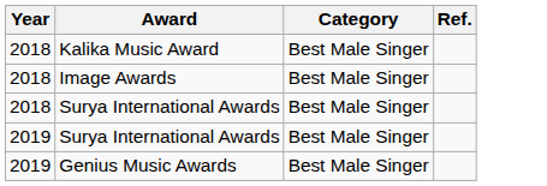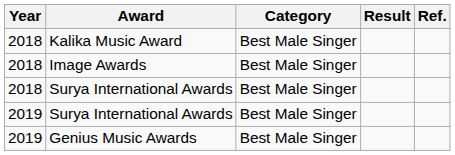+ column: Result
